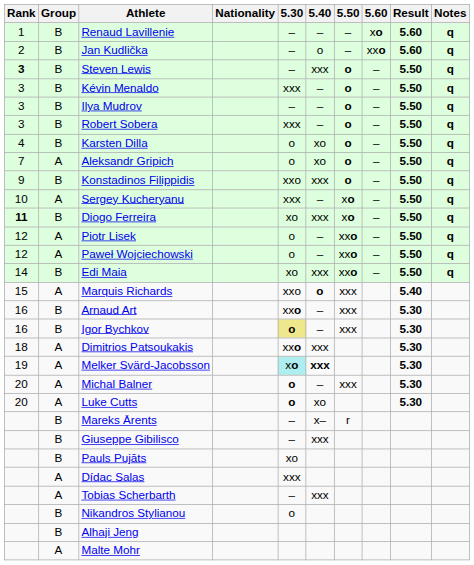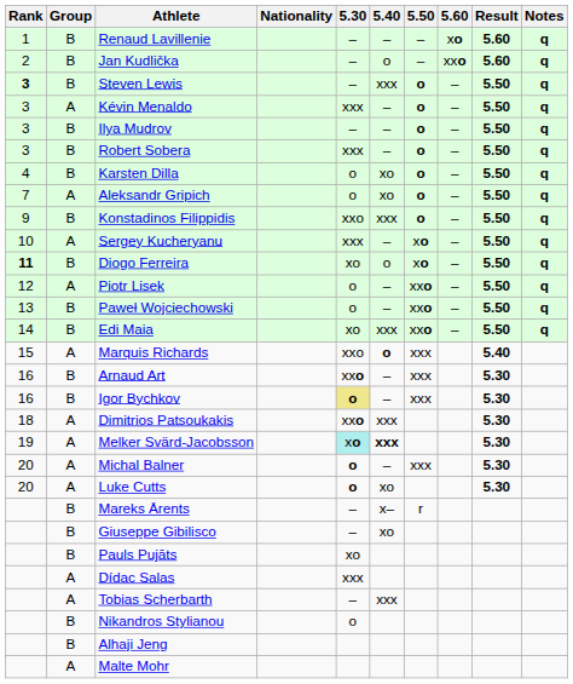Kévin Menaldo | Group: B -> A
Diogo Ferreira | 5.40: xxx -> o
Paweł Wojciechowski | Rank: 12 -> 13
Paweł Wojciechowski | Group: A -> B
Giuseppe Gibilisco | 5.40: xxx -> xo
